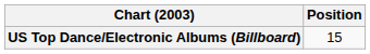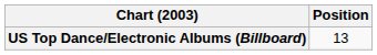US Top Dance/Electronic Albums (Billboard) | Position: 15 -> 13
